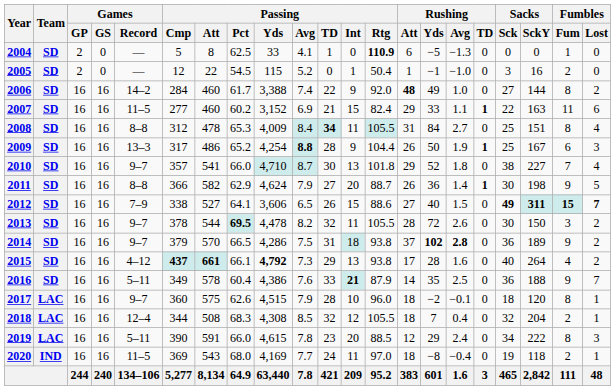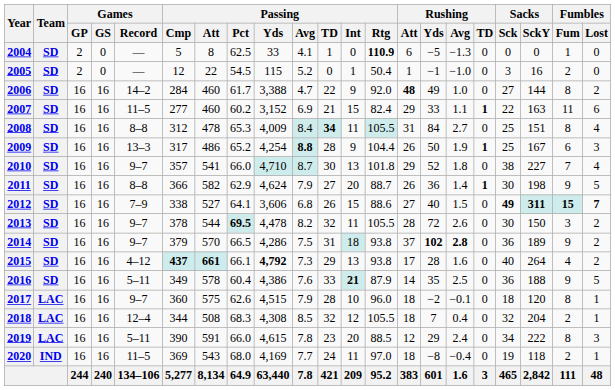2006 | Passing / Avg: 7.4 -> 4.7
2012 | Passing / Avg: 6.5 -> 6.8
2016 | Fumbles / Lost: 7 -> 5
